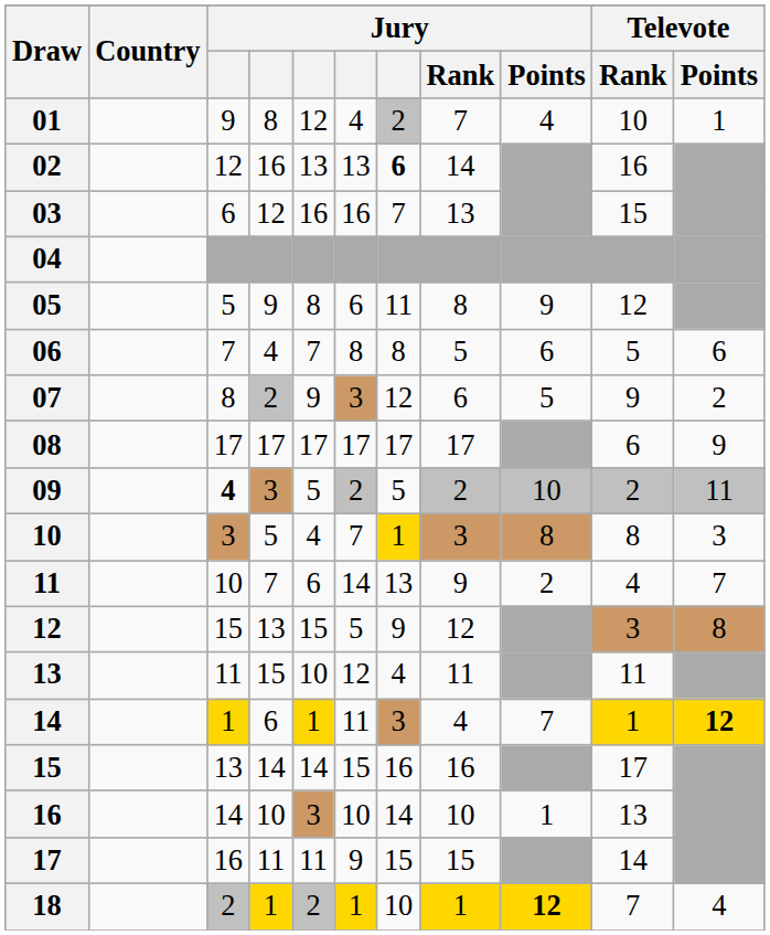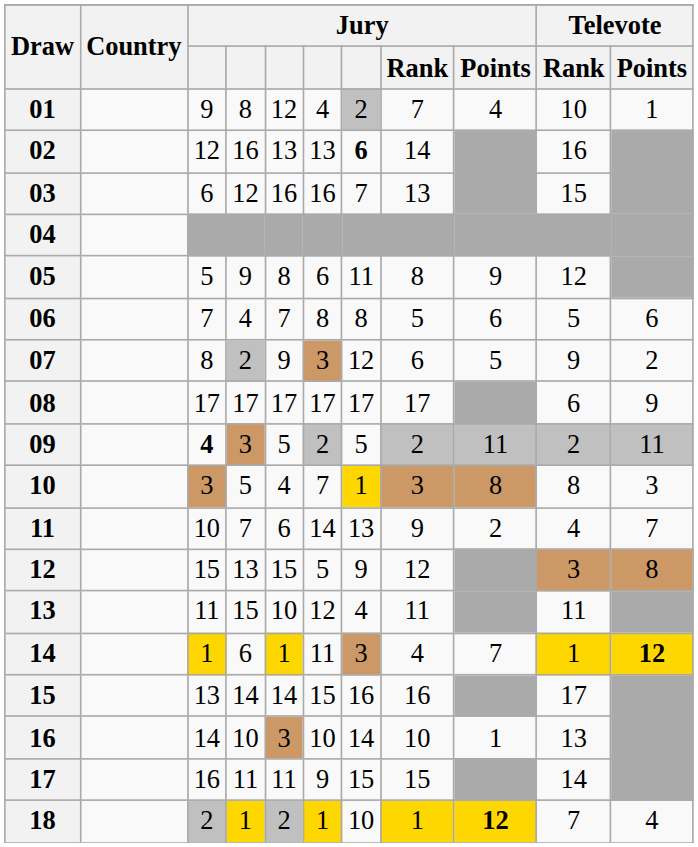09 | Jury / Points: 10 -> 11
